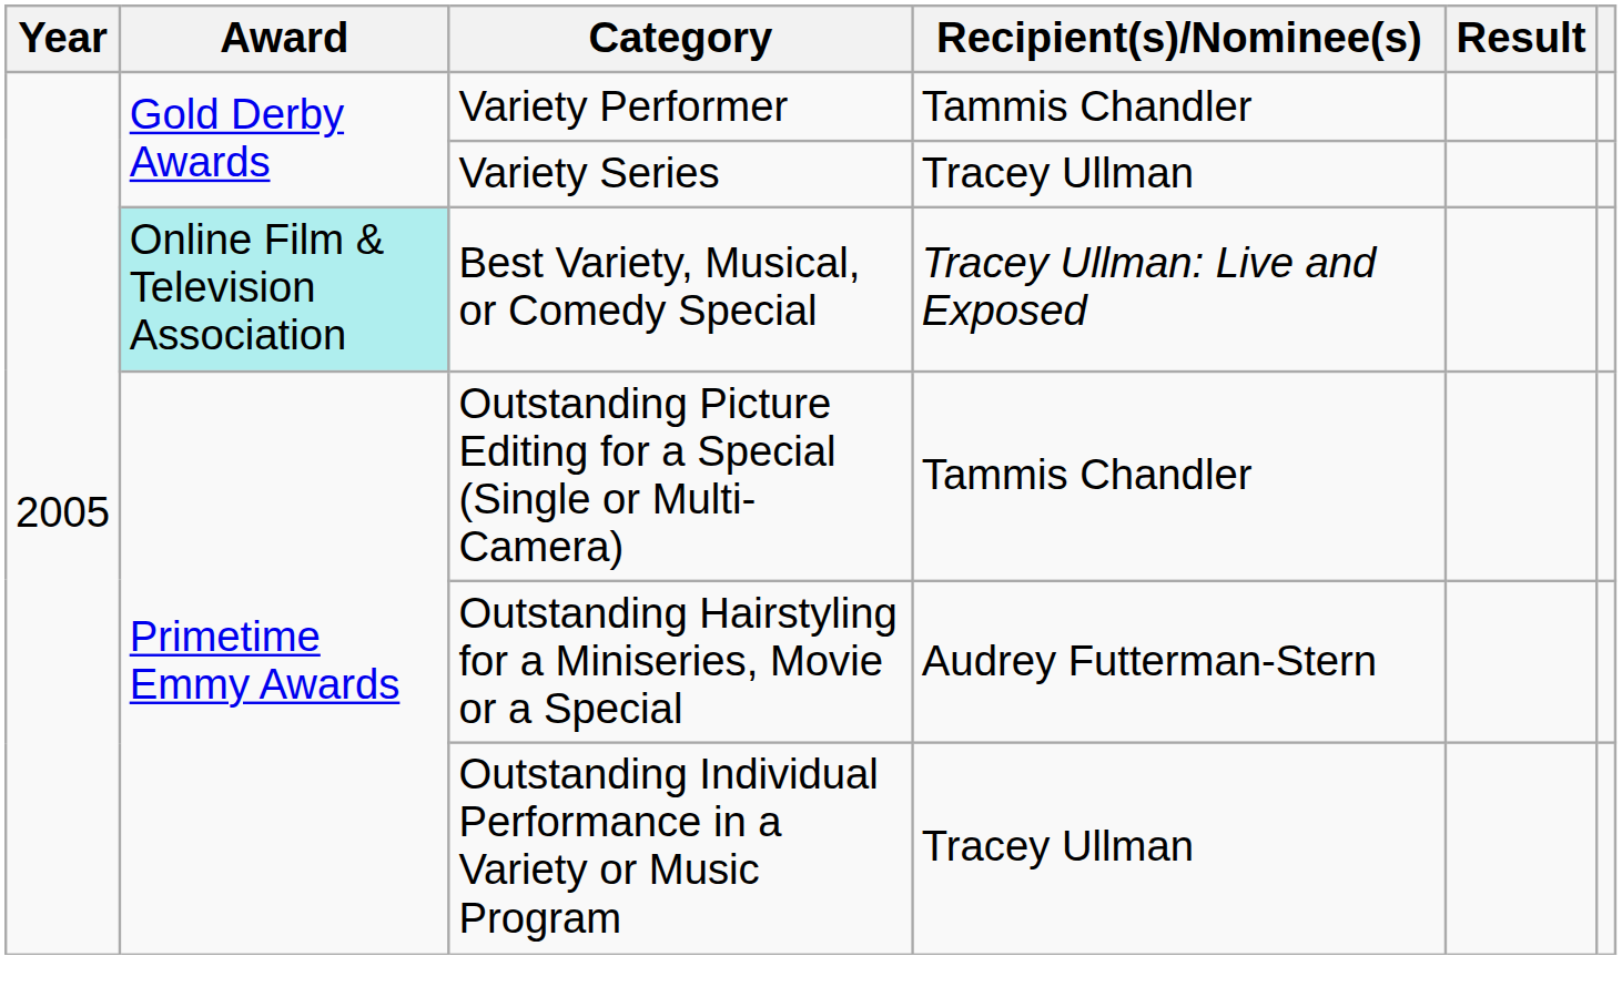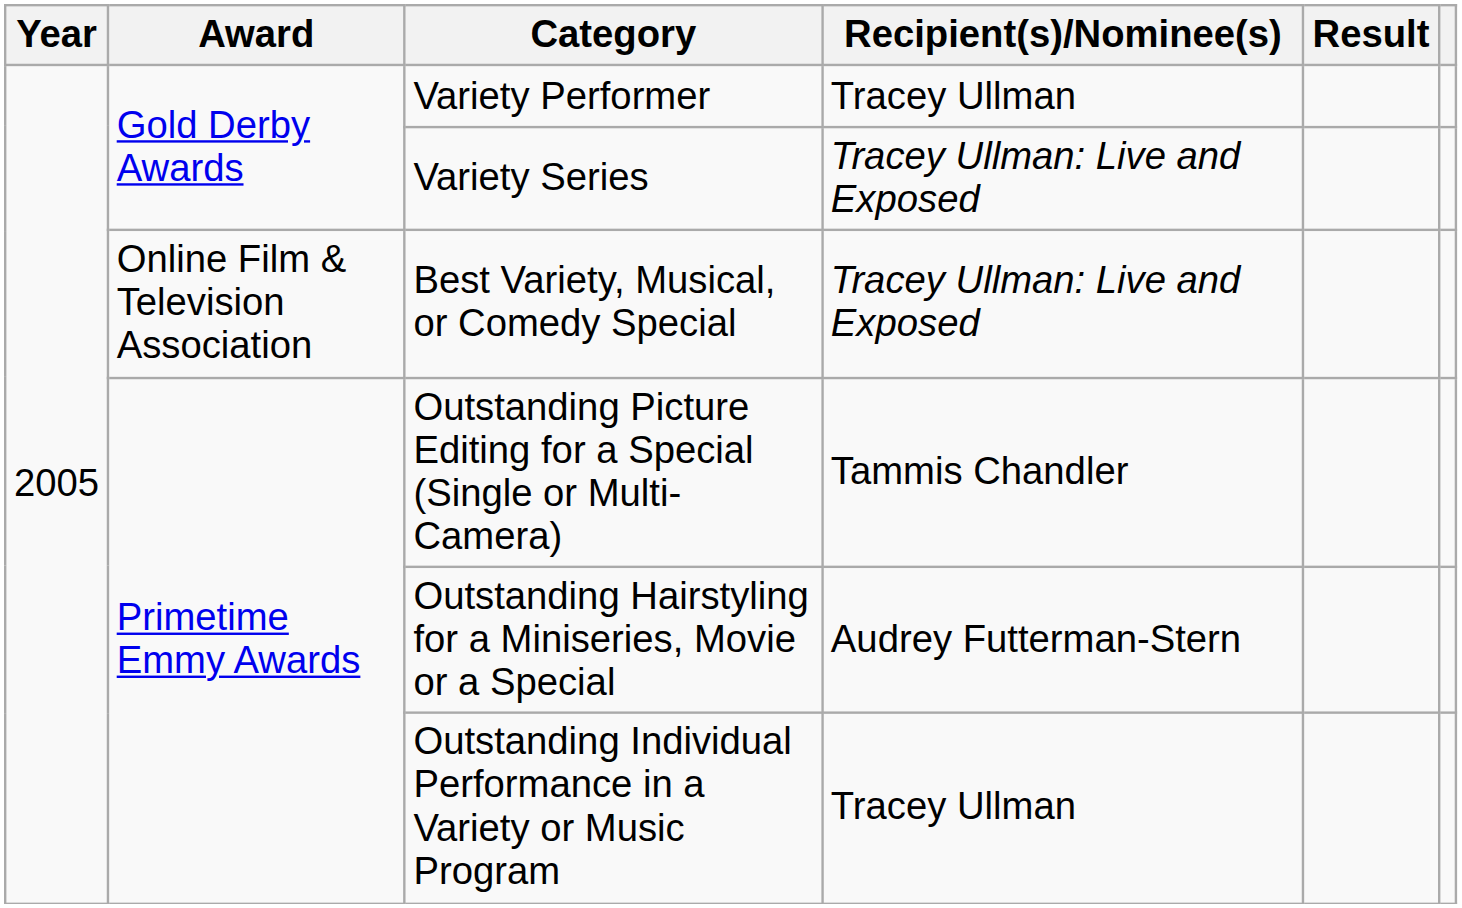Variety Performer | Recipient(s)/Nominee(s): Tammis Chandler -> Tracey Ullman
Variety Series | Recipient(s)/Nominee(s): Tracey Ullman -> Tracey Ullman: Live and Exposed
Best Variety, Musical, or Comedy Special | Award: paleturquoise background -> no background
